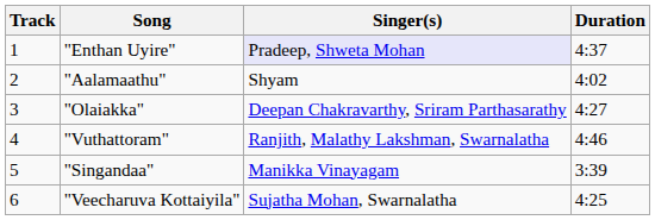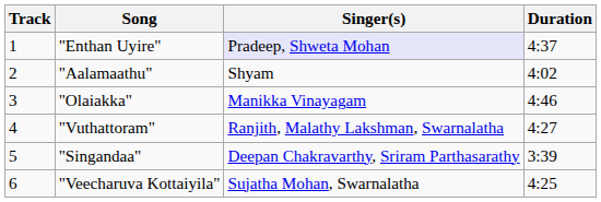"Olaiakka" | Singer(s): Deepan Chakravarthy, Sriram Parthasarathy -> Manikka Vinayagam
"Olaiakka" | Duration: 4:27 -> 4:46
"Vuthattoram" | Duration: 4:46 -> 4:27
"Singandaa" | Singer(s): Manikka Vinayagam -> Deepan Chakravarthy, Sriram Parthasarathy
